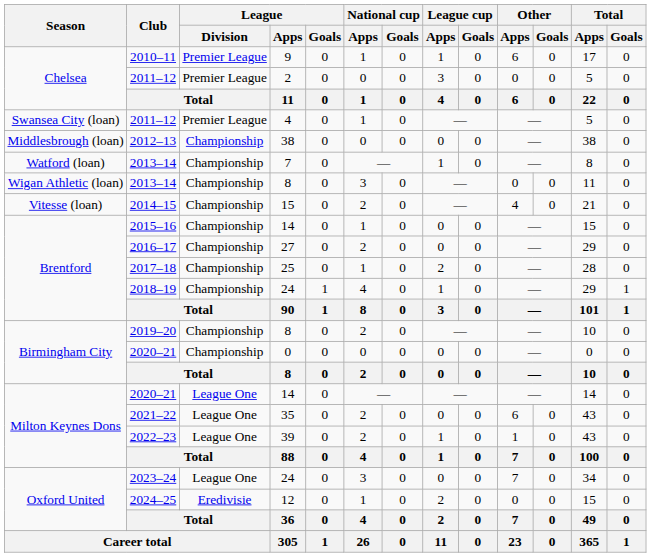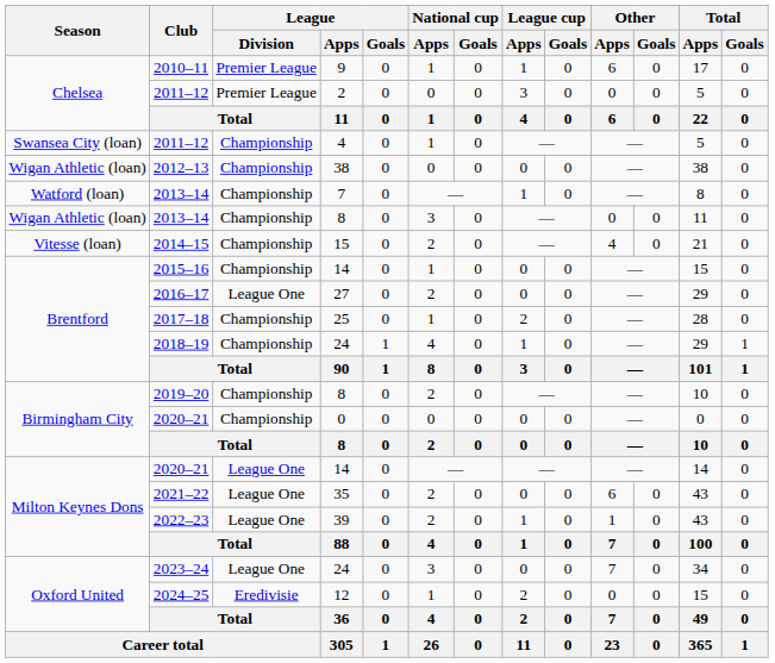2011–12 / 4 | League / Division: Premier League -> Championship
2012–13 | Season: Middlesbrough (loan) -> Wigan Athletic (loan)
2016–17 | League / Division: Championship -> League One
